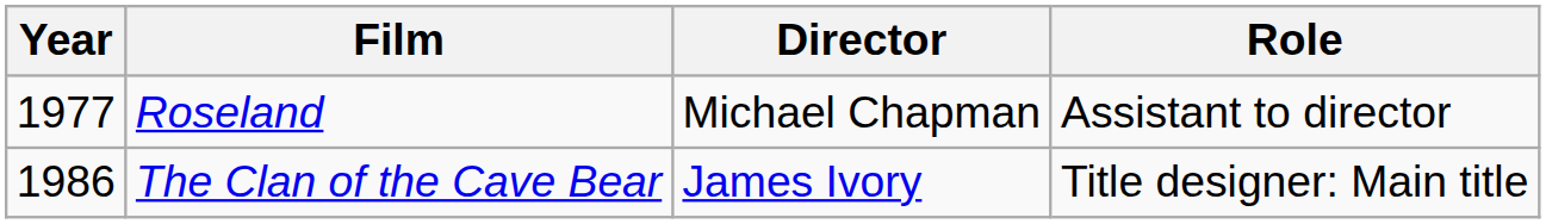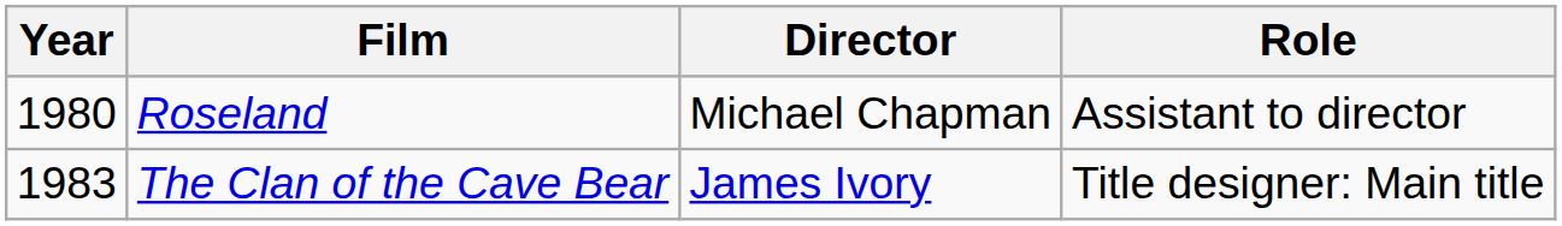Roseland | Year: 1977 -> 1980
The Clan of the Cave Bear | Year: 1986 -> 1983
